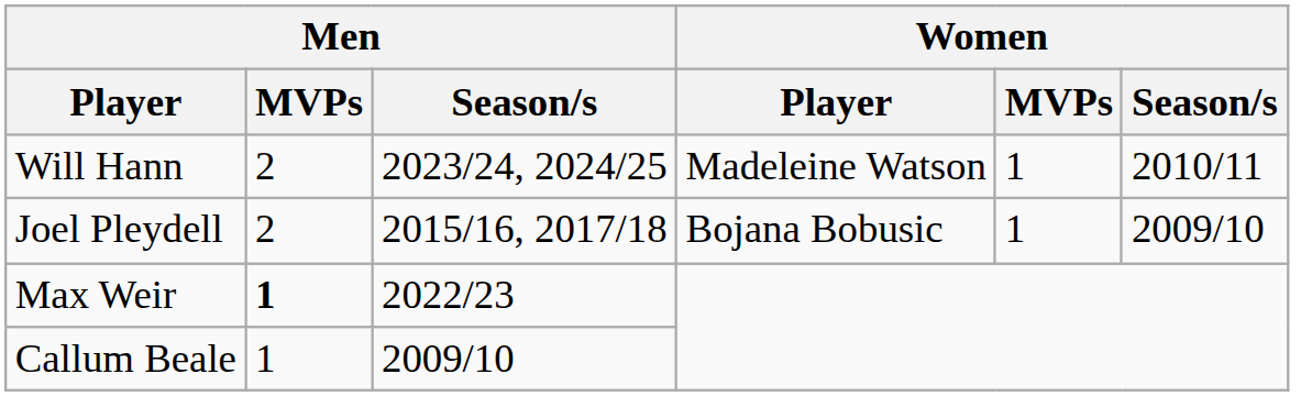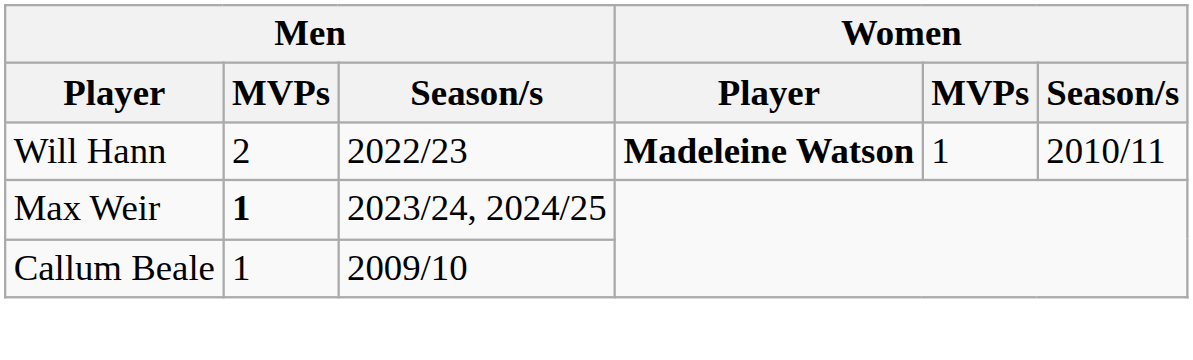Will Hann | Men / Season/s: 2023/24, 2024/25 -> 2022/23
Will Hann | Women / Player: normal -> bold
- row: Joel Pleydell | 2 | 2015/16, 2017/18 | Bojana Bobusic | 1 | 2009/10
Max Weir | Men / Season/s: 2022/23 -> 2023/24, 2024/25
